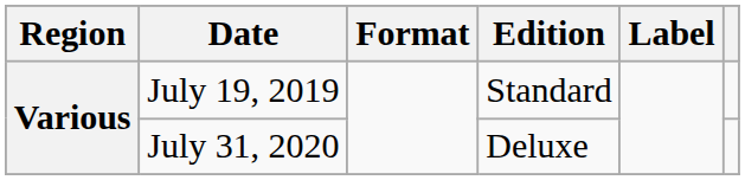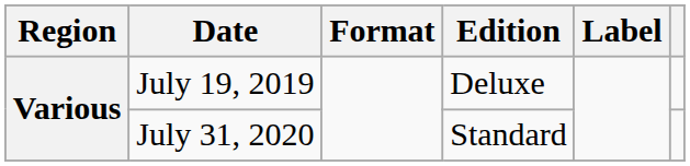July 19, 2019 | Edition: Standard -> Deluxe
July 31, 2020 | Edition: Deluxe -> Standard
